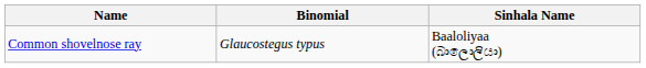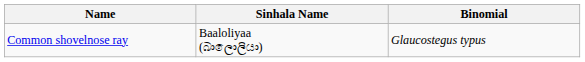columns swapped: Binomial <-> Sinhala Name
